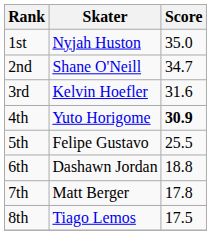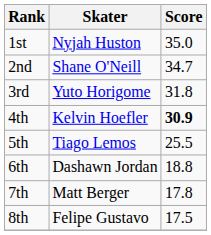3rd | Skater: Kelvin Hoefler -> Yuto Horigome
3rd | Score: 31.6 -> 31.8
4th | Skater: Yuto Horigome -> Kelvin Hoefler
5th | Skater: Felipe Gustavo -> Tiago Lemos
8th | Skater: Tiago Lemos -> Felipe Gustavo
